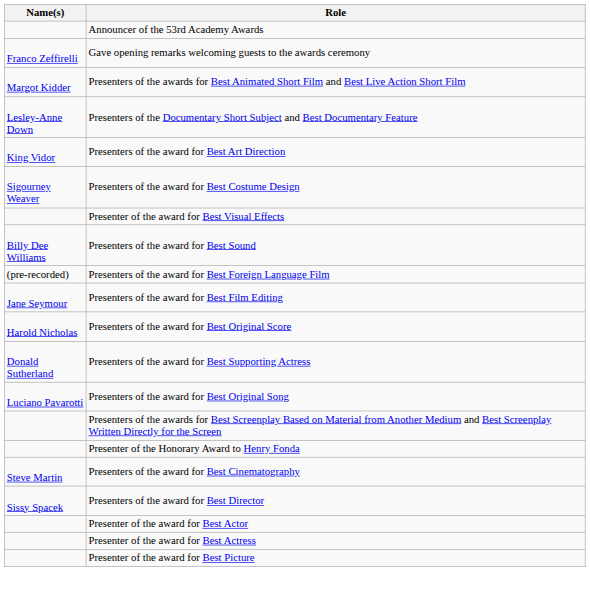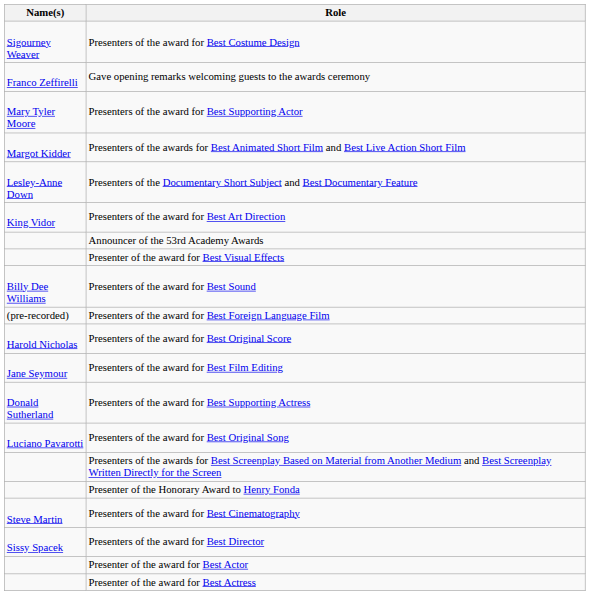rows swapped: Announcer of the 53rd Academy Awards <-> Presenters of the award for Best Costume Design
+ row: Mary Tyler Moore | Presenters of the award for Best Supporting Actor
rows swapped: Presenters of the award for Best Original Score <-> Presenters of the award for Best Film Editing
- row: Presenter of the award for Best Picture
